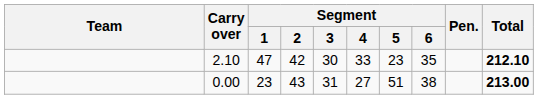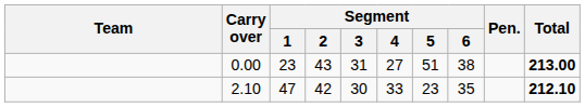rows swapped: 0.00 <-> 2.10
